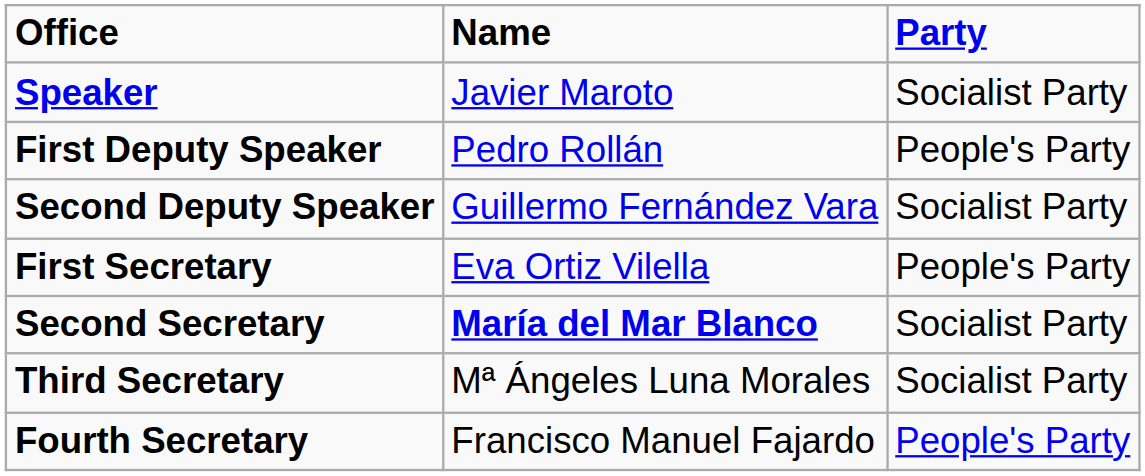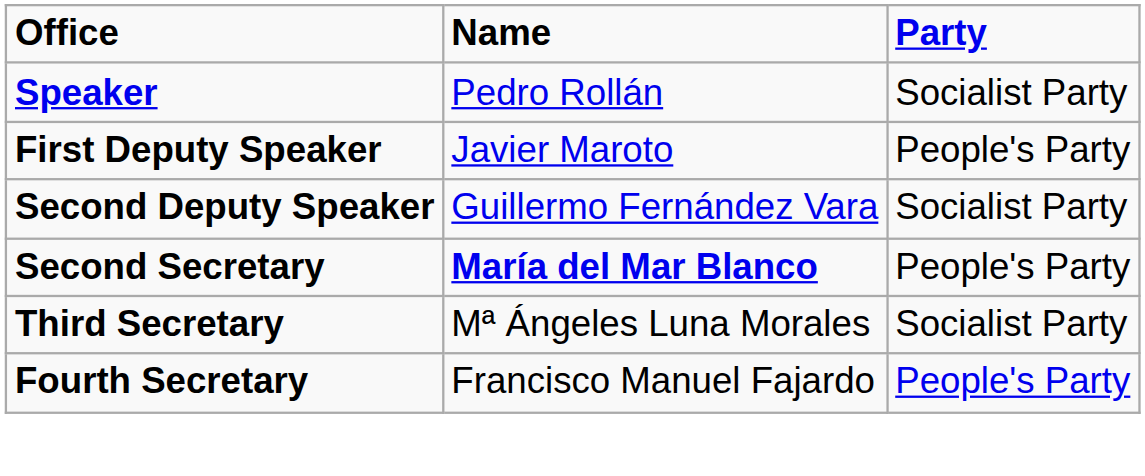Speaker | Name: Javier Maroto -> Pedro Rollán
First Deputy Speaker | Name: Pedro Rollán -> Javier Maroto
- row: First Secretary | Eva Ortiz Vilella | People's Party
Second Secretary | Party: Socialist Party -> People's Party
